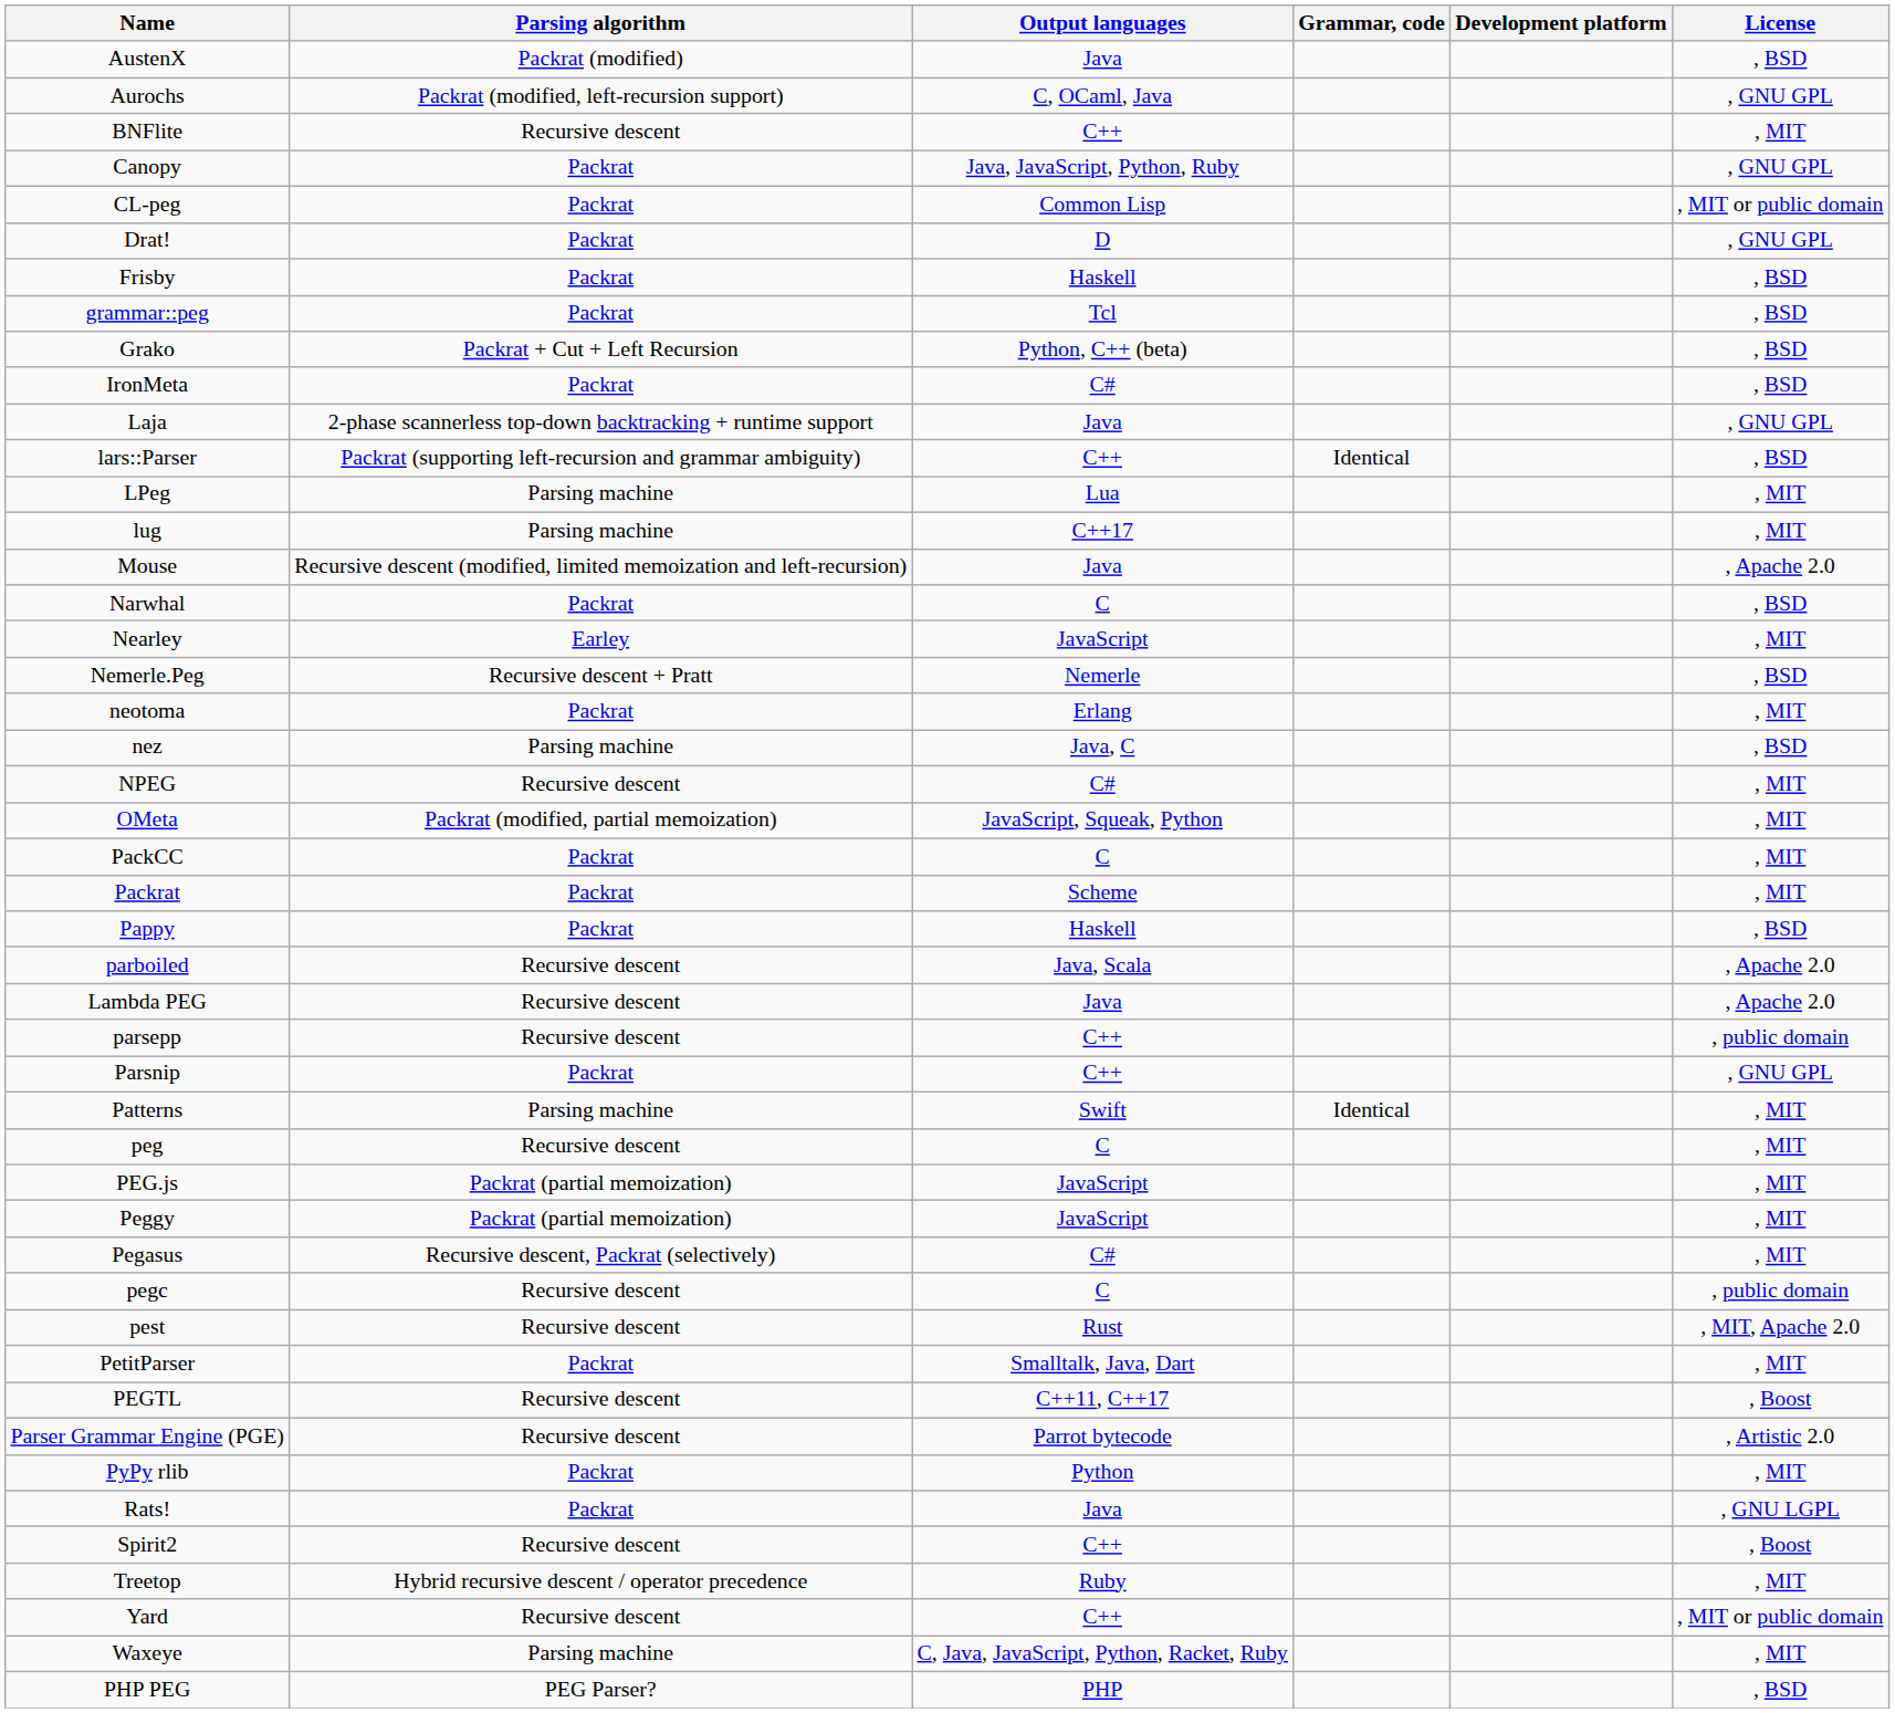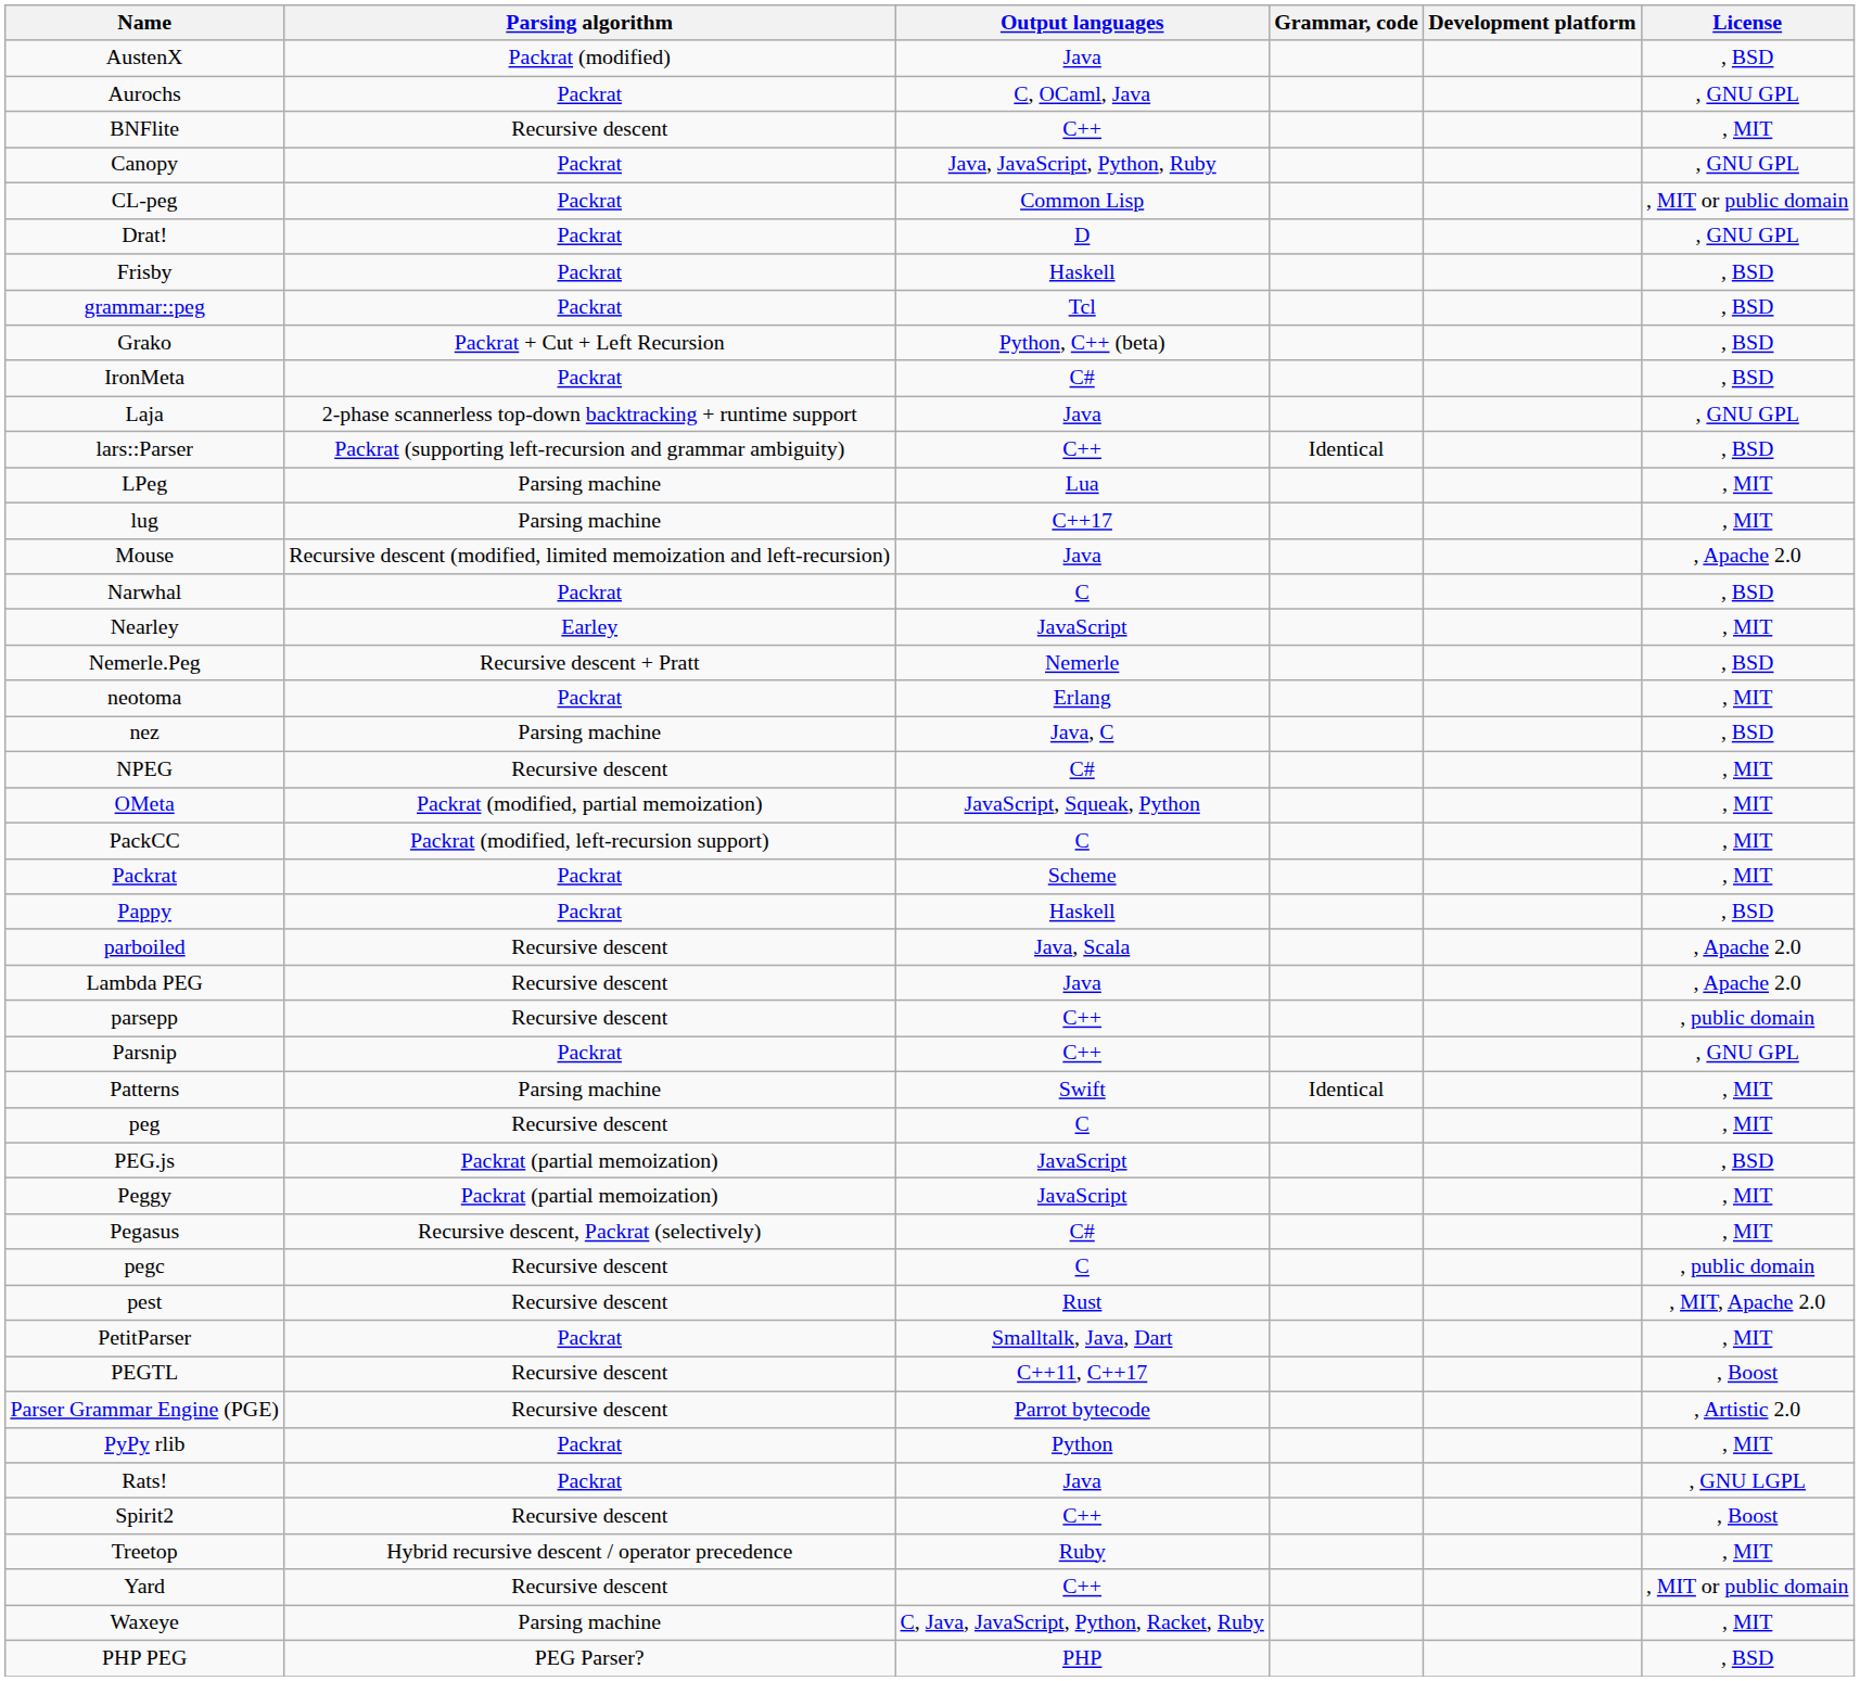Aurochs | Parsing algorithm: Packrat (modified, left-recursion support) -> Packrat
PackCC | Parsing algorithm: Packrat -> Packrat (modified, left-recursion support)
PEG.js | License: , MIT -> , BSD
